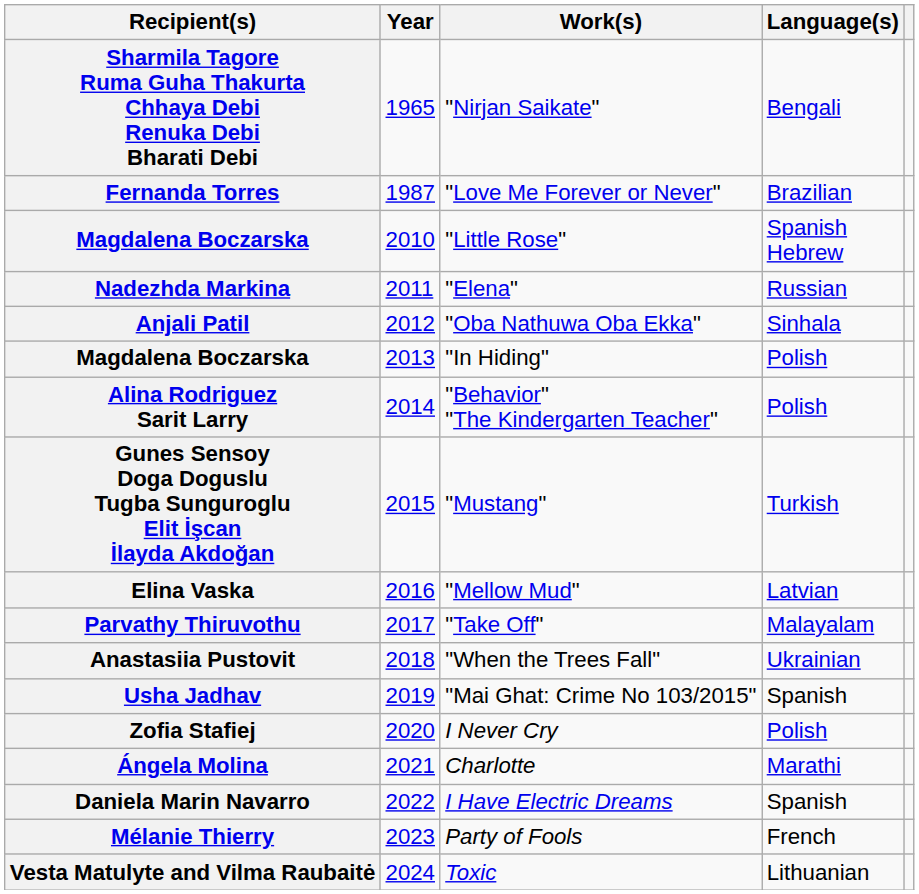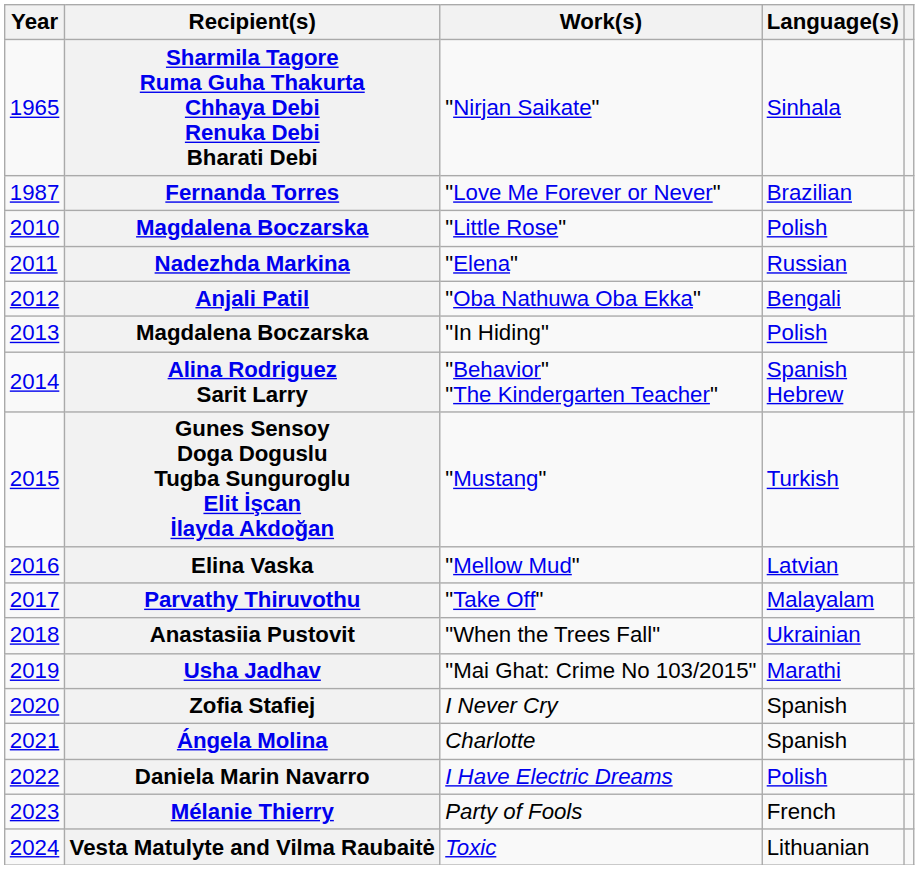columns swapped: Year <-> Recipient(s)
"Nirjan Saikate" | Language(s): Bengali -> Sinhala
"Little Rose" | Language(s): Spanish Hebrew -> Polish
"Oba Nathuwa Oba Ekka" | Language(s): Sinhala -> Bengali
"Behavior" "The Kindergarten Teacher" | Language(s): Polish -> Spanish Hebrew
"Mai Ghat: Crime No 103/2015" | Language(s): Spanish -> Marathi
I Never Cry | Language(s): Polish -> Spanish
Charlotte | Language(s): Marathi -> Spanish
I Have Electric Dreams | Language(s): Spanish -> Polish
